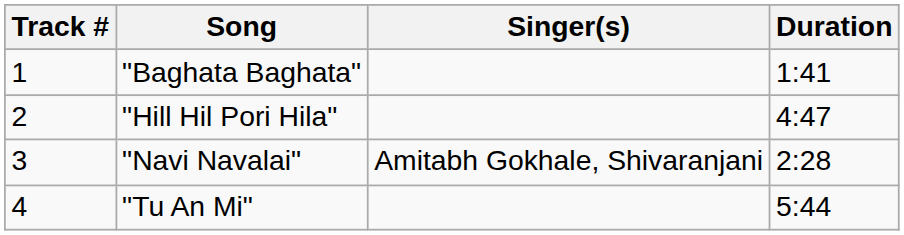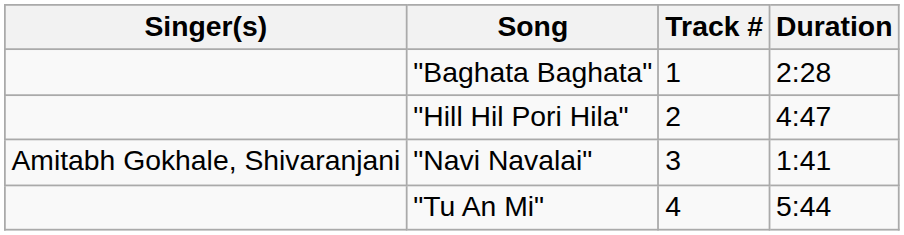columns swapped: Track # <-> Singer(s)
"Baghata Baghata" | Duration: 1:41 -> 2:28
"Navi Navalai" | Duration: 2:28 -> 1:41
